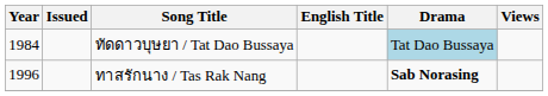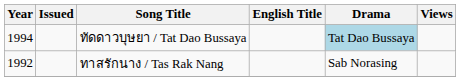ทัดดาวบุษยา / Tat Dao Bussaya | Year: 1984 -> 1994
ทาสรักนาง / Tas Rak Nang | Year: 1996 -> 1992
ทาสรักนาง / Tas Rak Nang | Drama: bold -> normal
